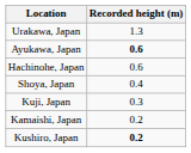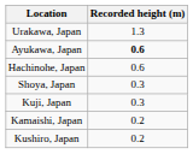Shoya, Japan | Recorded height (m): 0.4 -> 0.3
Kushiro, Japan | Recorded height (m): bold -> normal
